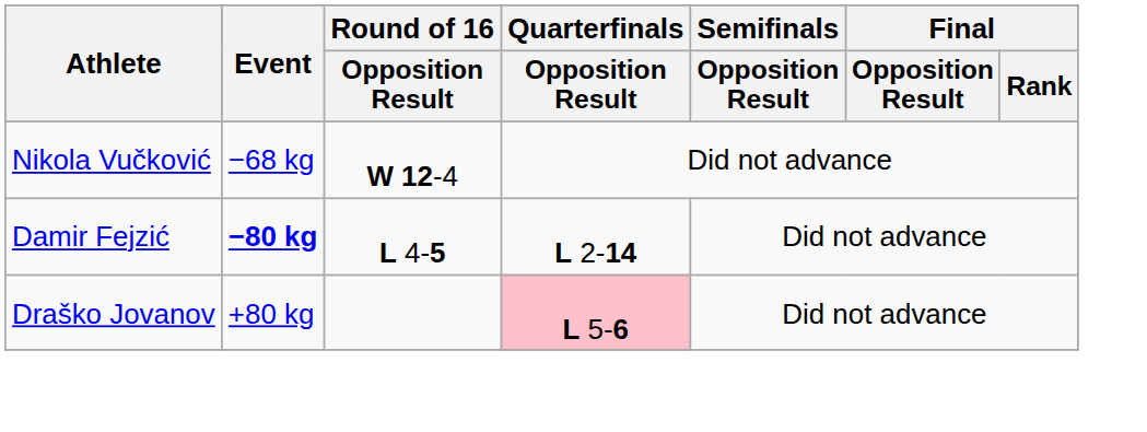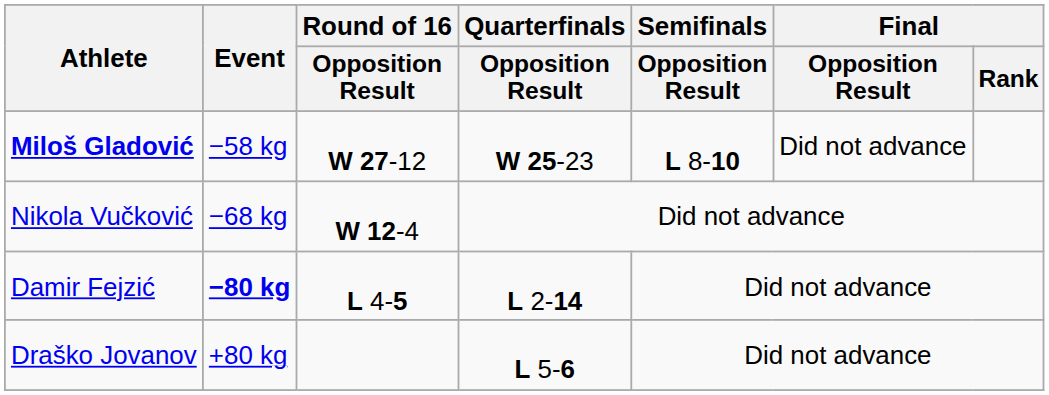+ row: Miloš Gladović | −58 kg | W 27-12 | W 25-23 | L 8-10 | Did not advance
Draško Jovanov | Quarterfinals / Opposition Result: pink background -> no background
